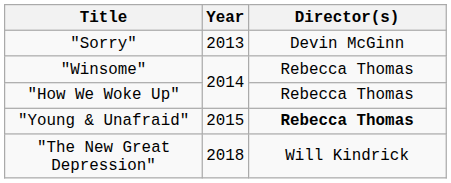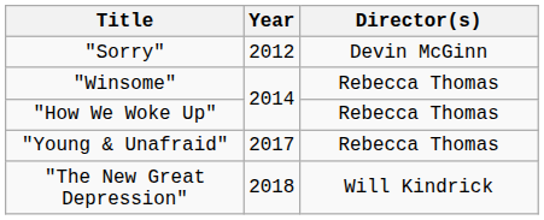"Sorry" | Year: 2013 -> 2012
"Young & Unafraid" | Year: 2015 -> 2017
"Young & Unafraid" | Director(s): bold -> normal
